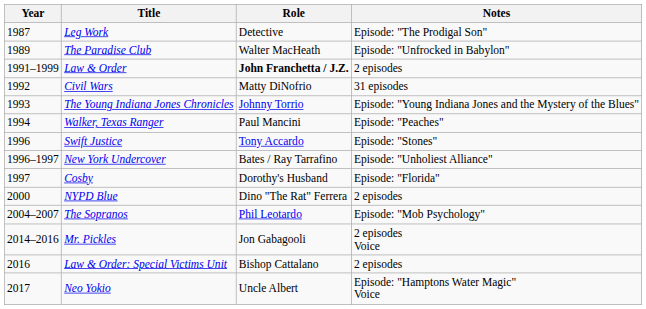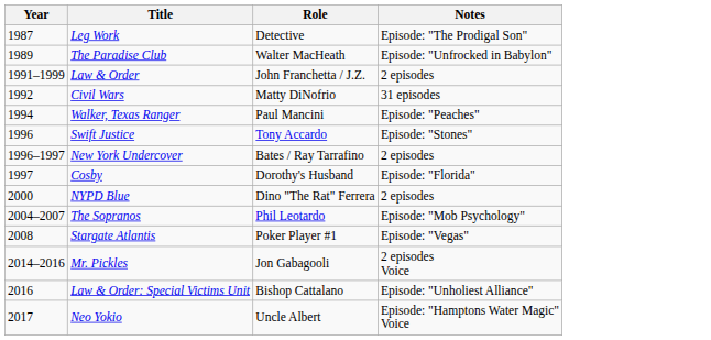Law & Order | Role: bold -> normal
- row: 1993 | The Young Indiana Jones Chronicles | Johnny Torrio | Episode: "Young Indiana Jones and the Mystery of the Blues"
New York Undercover | Notes: Episode: "Unholiest Alliance" -> 2 episodes
+ row: 2008 | Stargate Atlantis | Poker Player #1 | Episode: "Vegas"
Law & Order: Special Victims Unit | Notes: 2 episodes -> Episode: "Unholiest Alliance"
